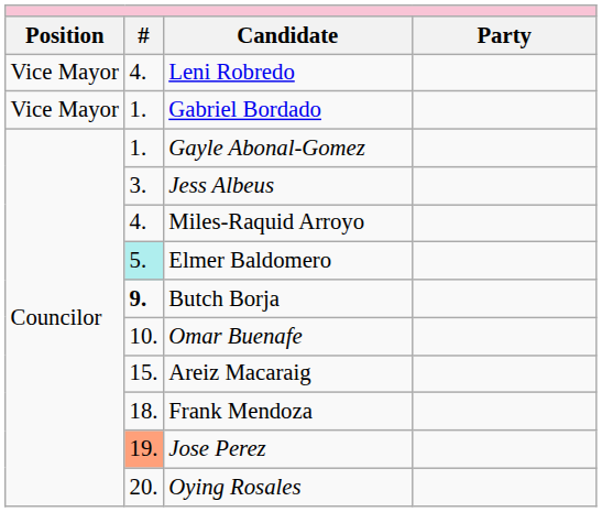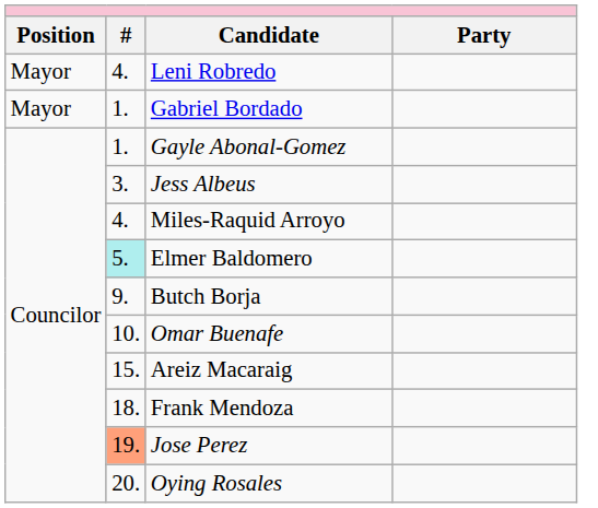Leni Robredo | column 1: Vice Mayor -> Mayor
Gabriel Bordado | column 1: Vice Mayor -> Mayor
Butch Borja | column 2: bold -> normal
